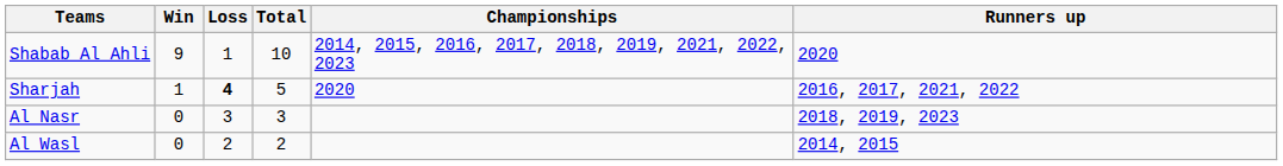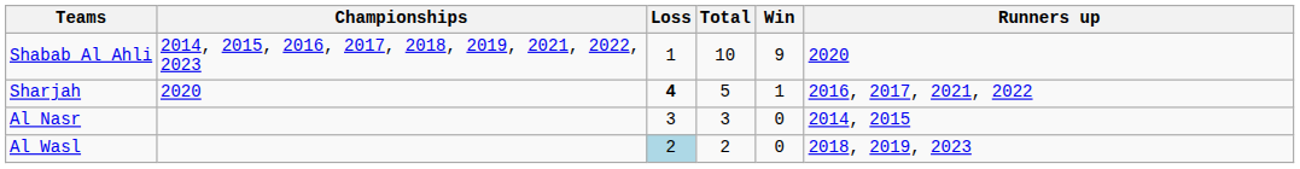columns swapped: Win <-> Championships
Al Nasr | Runners up: 2018, 2019, 2023 -> 2014, 2015
Al Wasl | Loss: no background -> lightblue background
Al Wasl | Runners up: 2014, 2015 -> 2018, 2019, 2023
